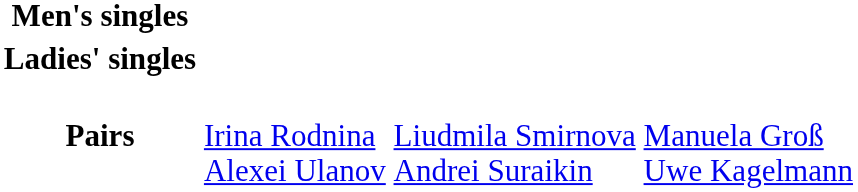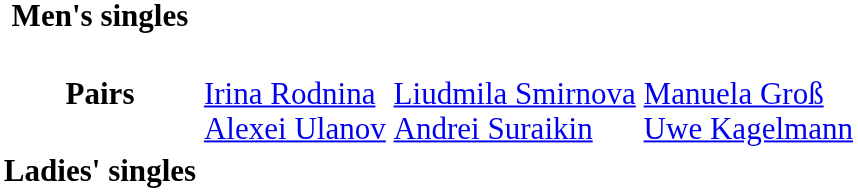rows swapped: Ladies' singles <-> Pairs
